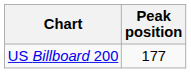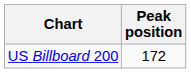US Billboard 200 | Peak position: 177 -> 172
